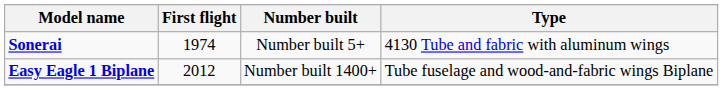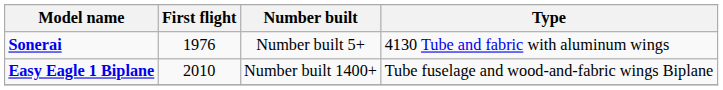Sonerai | First flight: 1974 -> 1976
Easy Eagle 1 Biplane | First flight: 2012 -> 2010
